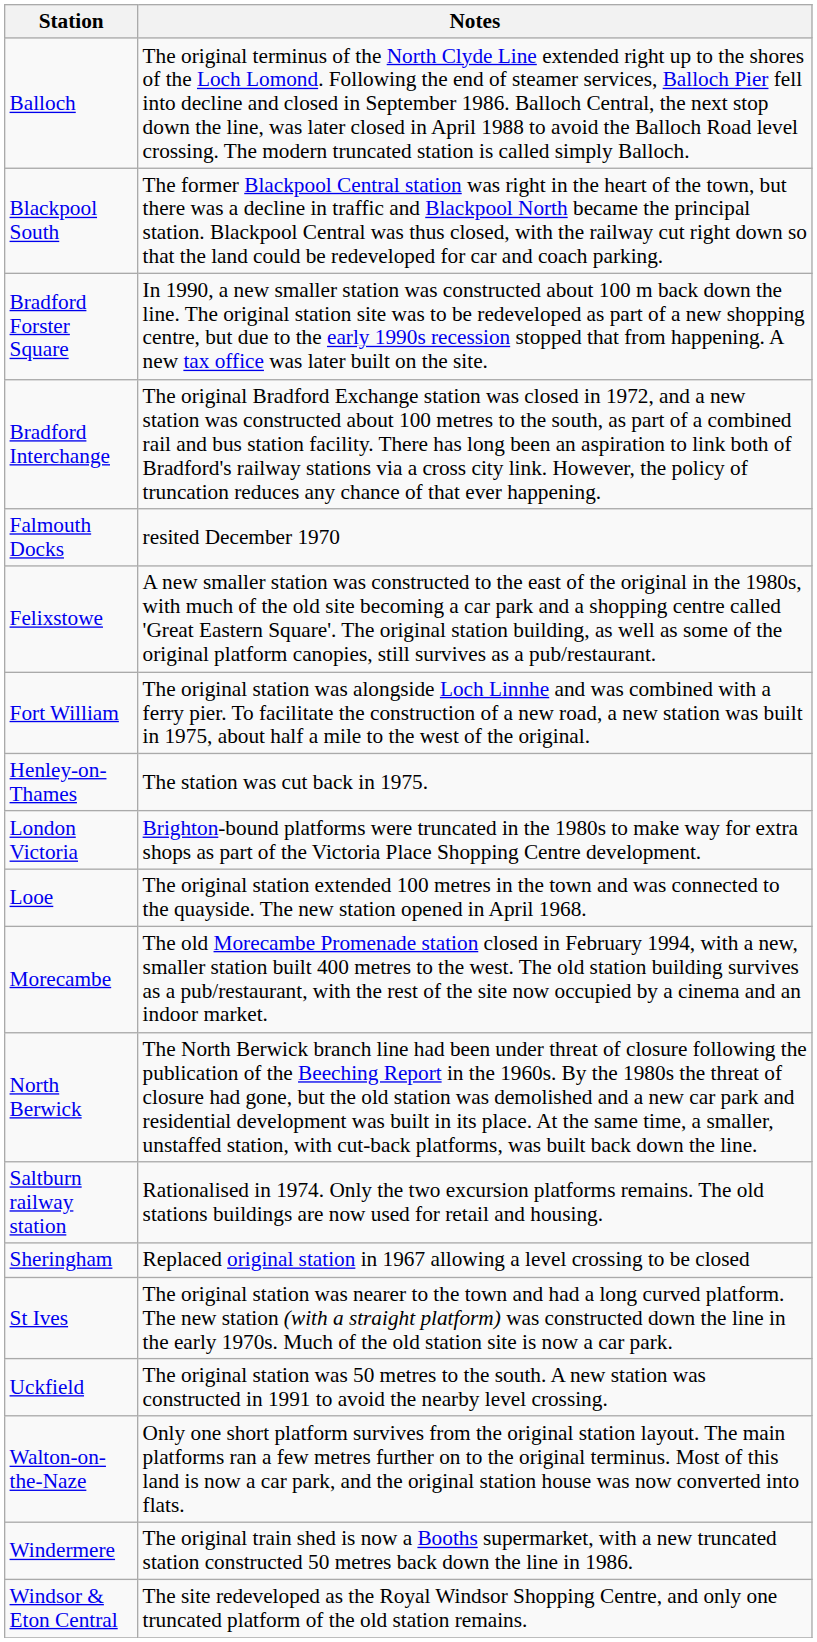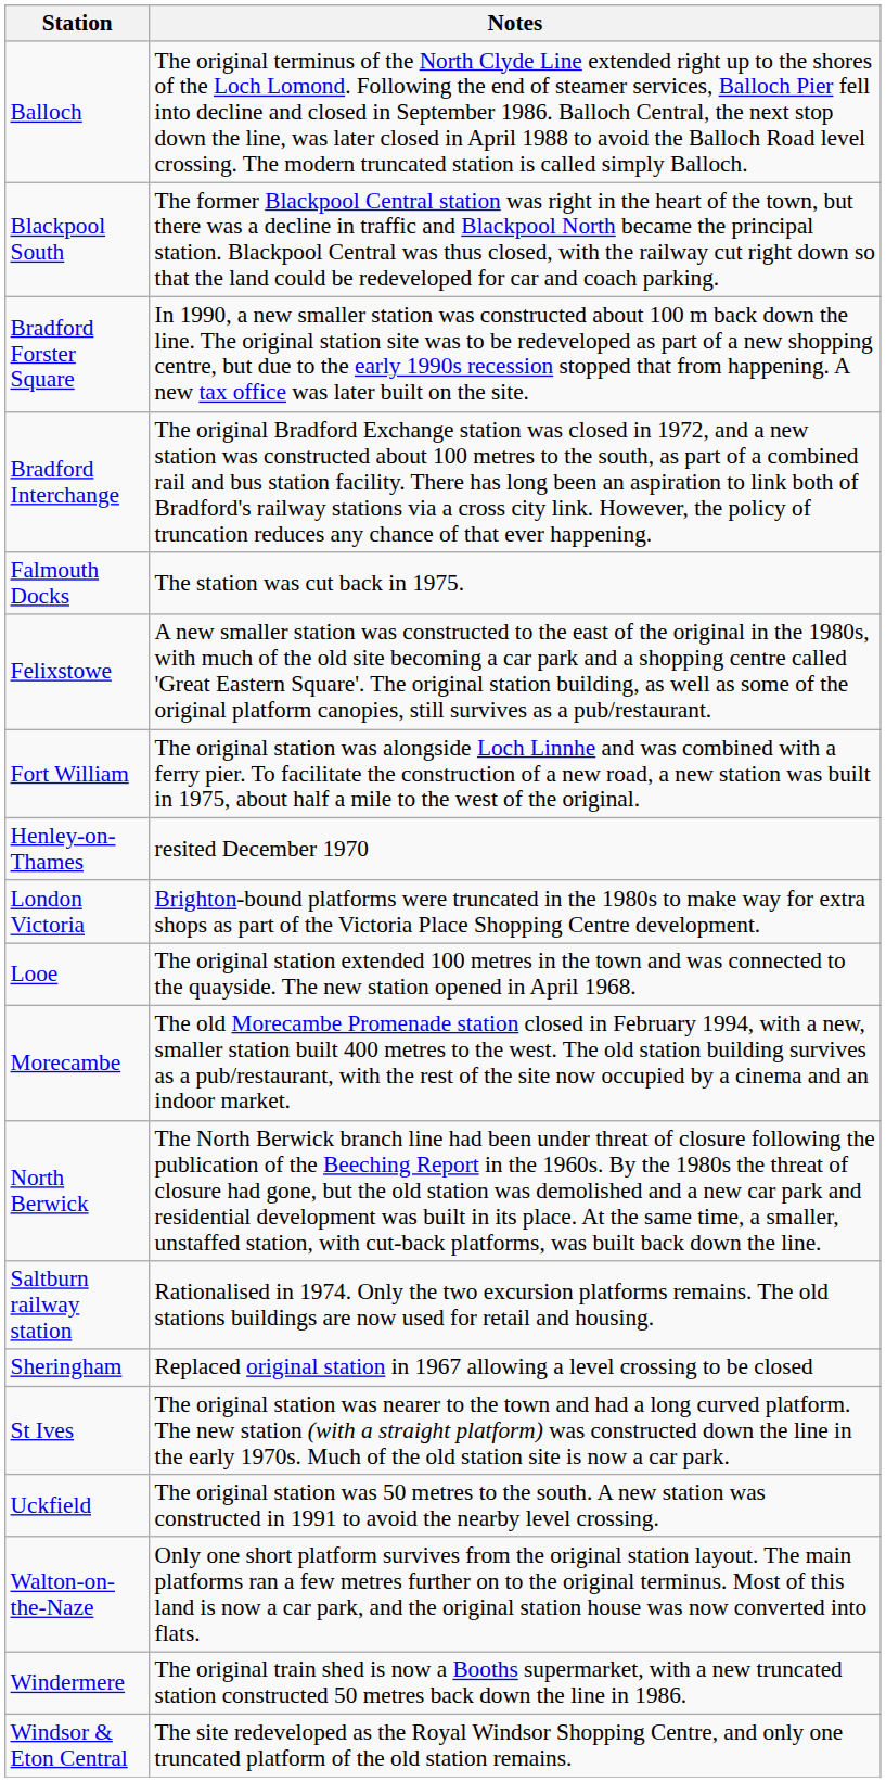Falmouth Docks | Notes: resited December 1970 -> The station was cut back in 1975.
Henley-on-Thames | Notes: The station was cut back in 1975. -> resited December 1970
